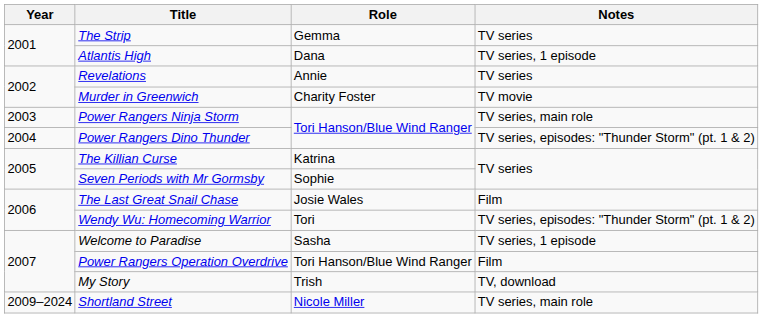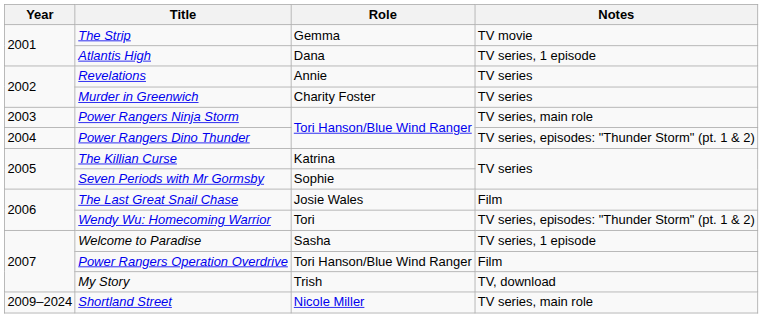The Strip | Notes: TV series -> TV movie
Murder in Greenwich | Notes: TV movie -> TV series
